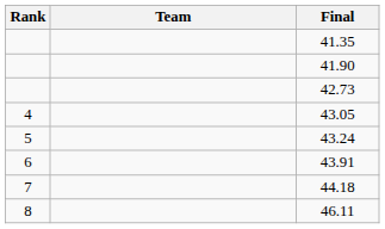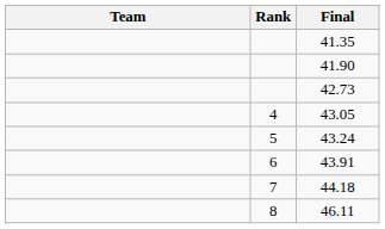columns swapped: Rank <-> Team
